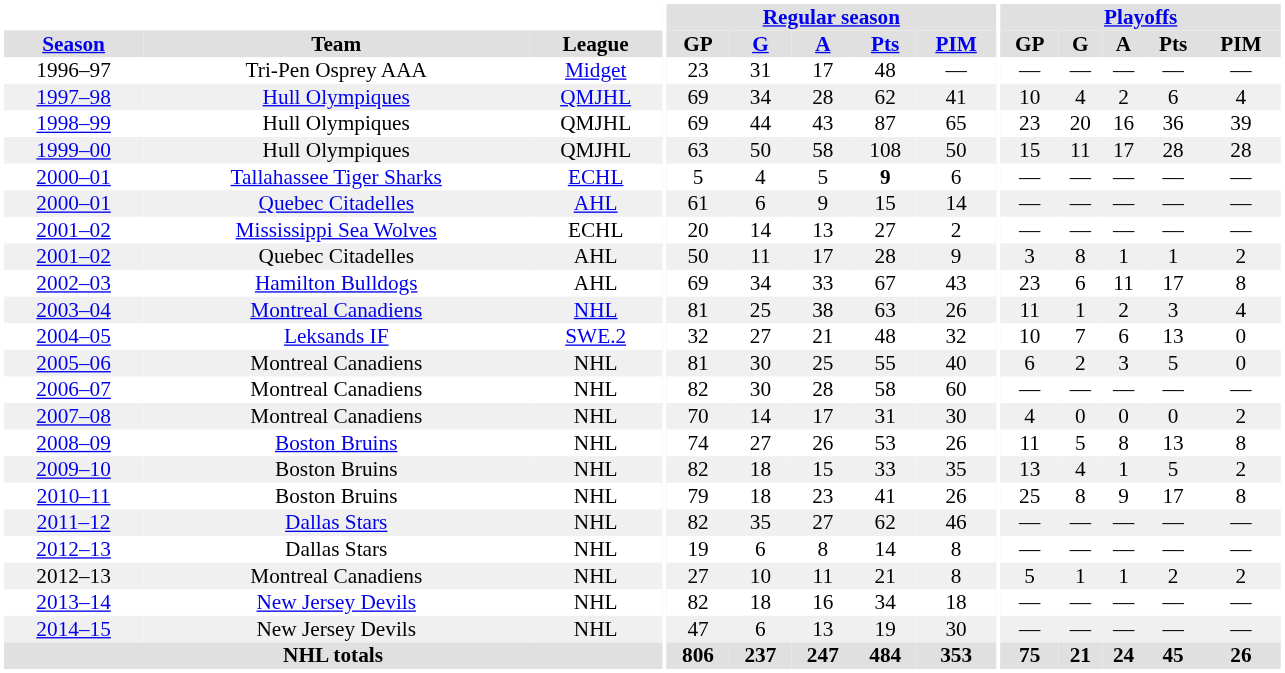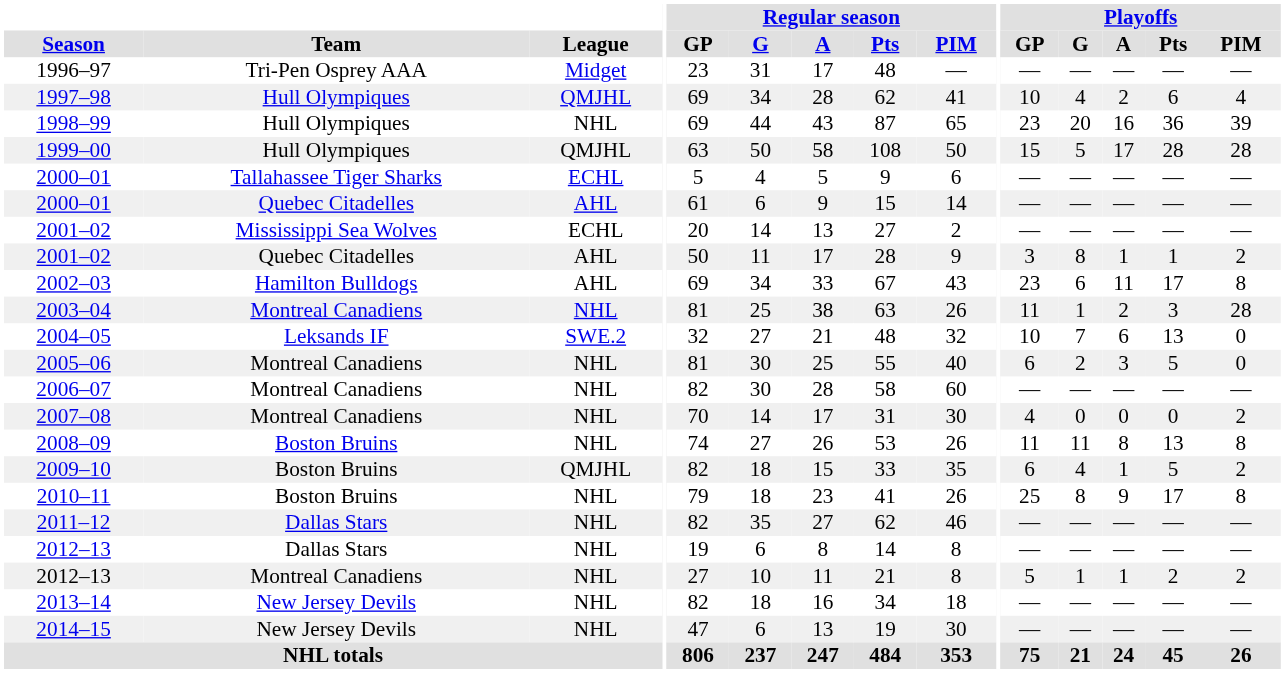1998–99 | League: QMJHL -> NHL
1999–00 | Playoffs / G: 11 -> 5
2000–01 / Tallahassee Tiger Sharks | Regular season / Pts: bold -> normal
2003–04 | Playoffs / PIM: 4 -> 28
2008–09 | Playoffs / G: 5 -> 11
2009–10 | League: NHL -> QMJHL
2009–10 | Playoffs / GP: 13 -> 6
